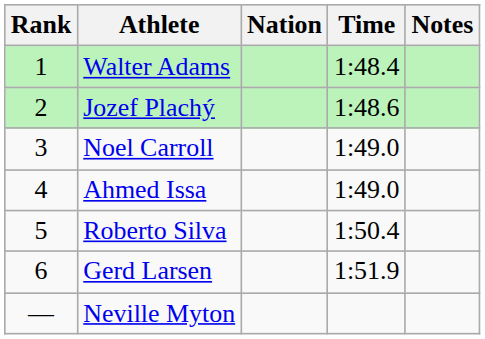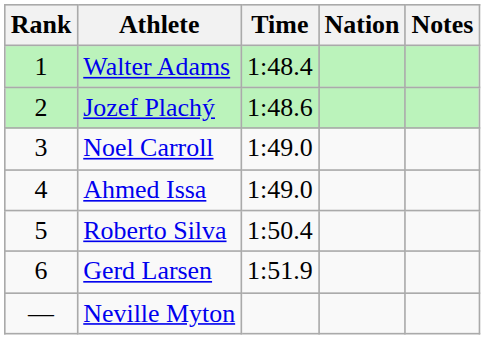columns swapped: Nation <-> Time
